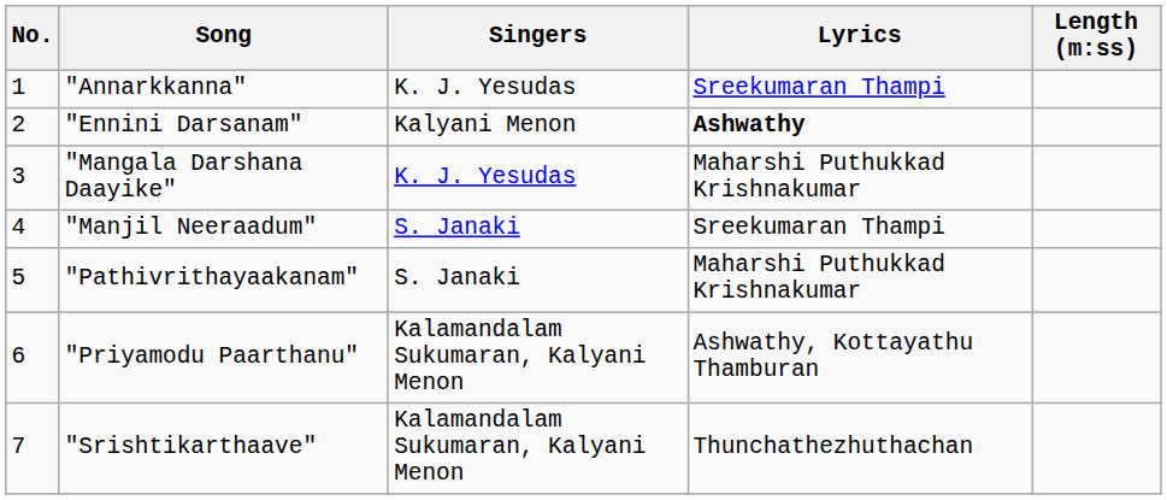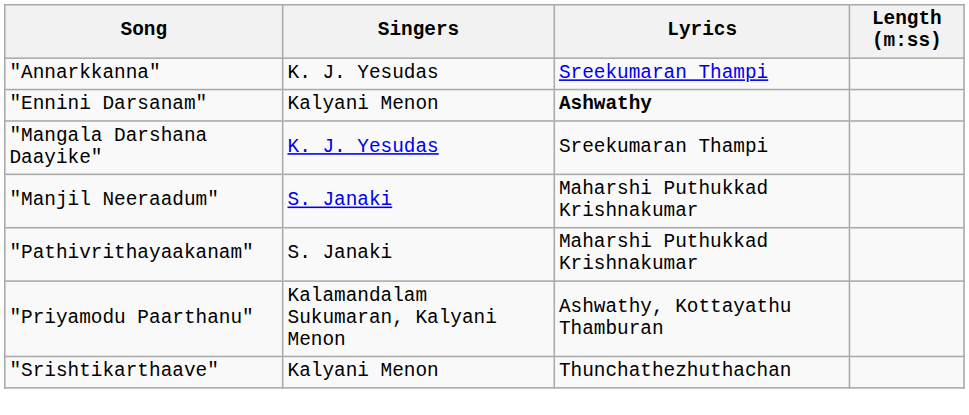- column: No. | 1 | 2 | 3 | 4 | 5 | 6 | 7
"Mangala Darshana Daayike" | Lyrics: Maharshi Puthukkad Krishnakumar -> Sreekumaran Thampi
"Manjil Neeraadum" | Lyrics: Sreekumaran Thampi -> Maharshi Puthukkad Krishnakumar
"Srishtikarthaave" | Singers: Kalamandalam Sukumaran, Kalyani Menon -> Kalyani Menon
